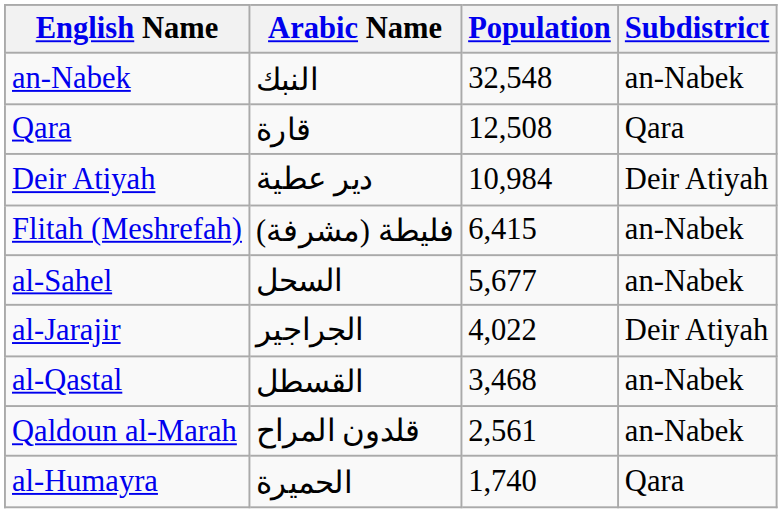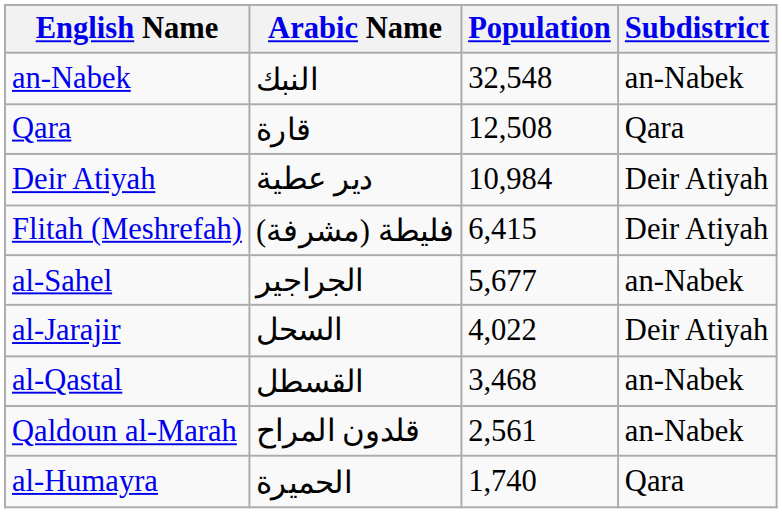Flitah (Meshrefah) | Subdistrict: an-Nabek -> Deir Atiyah
al-Sahel | Arabic Name: السحل -> الجراجير
al-Jarajir | Arabic Name: الجراجير -> السحل
